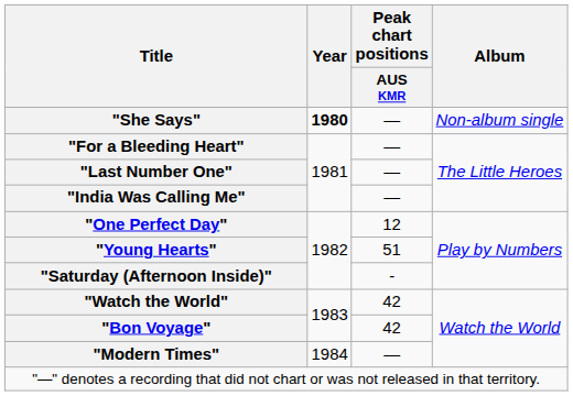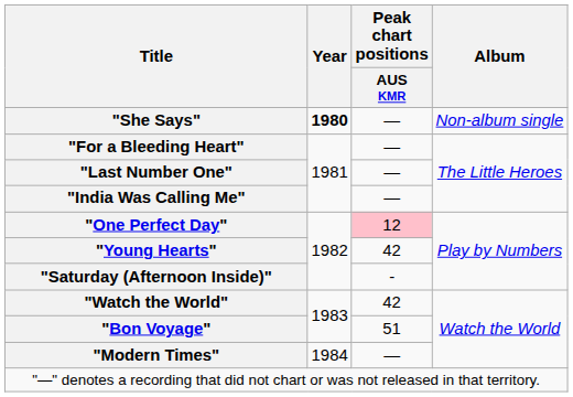"One Perfect Day" | Peak chart positions / AUS KMR: no background -> pink background
"Young Hearts" | Peak chart positions / AUS KMR: 51 -> 42
"Bon Voyage" | Peak chart positions / AUS KMR: 42 -> 51
